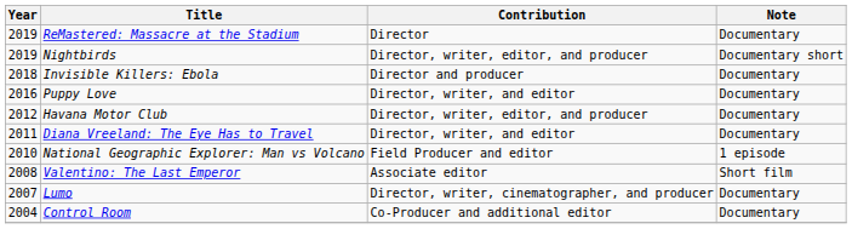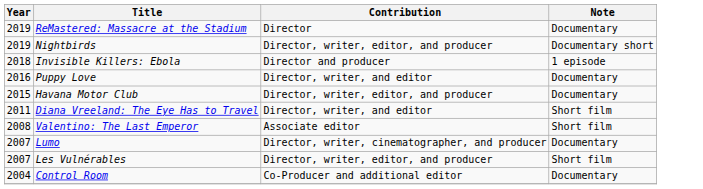Invisible Killers: Ebola | Note: Documentary -> 1 episode
Havana Motor Club | Year: 2012 -> 2015
Diana Vreeland: The Eye Has to Travel | Note: Documentary -> Short film
- row: 2010 | National Geographic Explorer: Man vs Volcano | Field Producer and editor | 1 episode
+ row: 2007 | Les Vulnérables | Director, writer, editor, and producer | Short film
